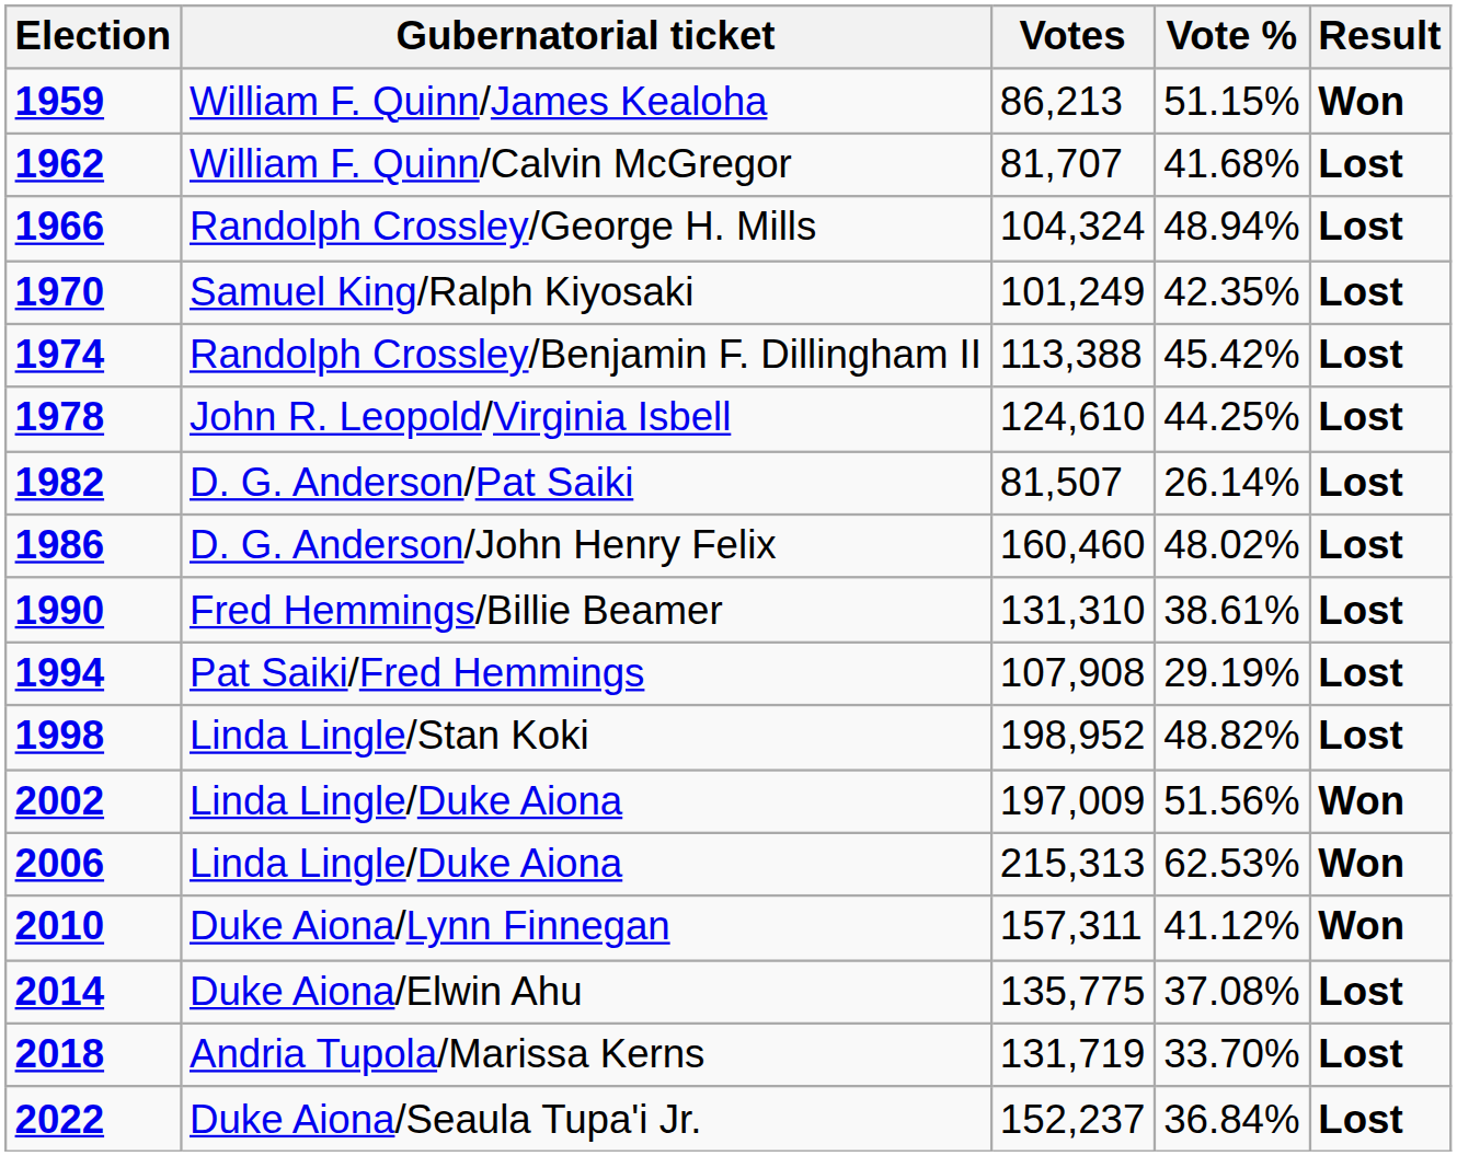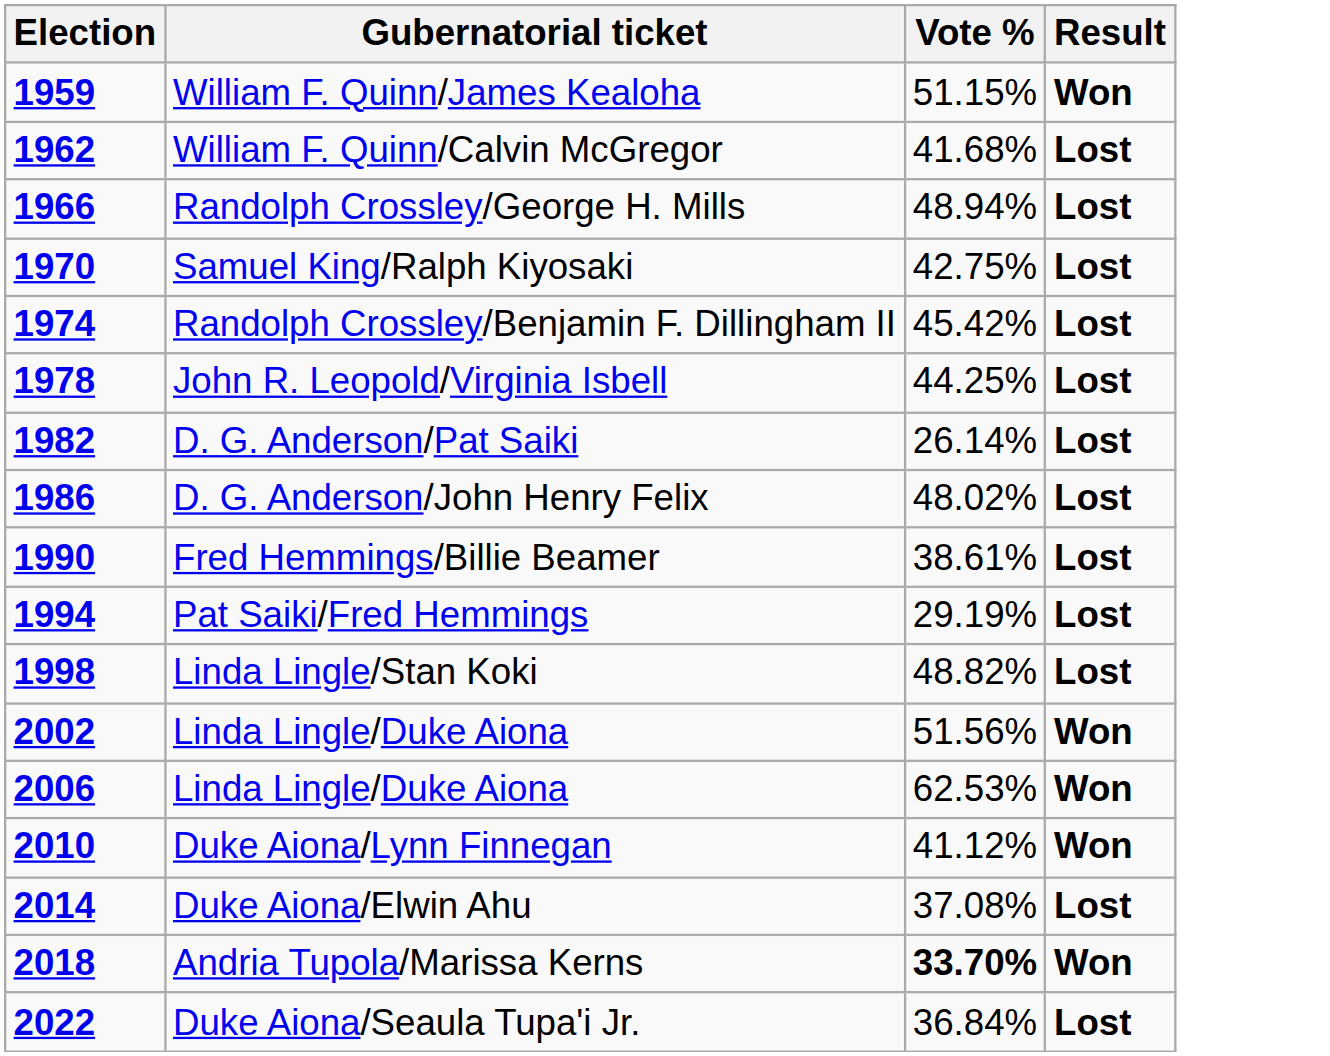- column: Votes | 86,213 | 81,707 | 104,324 | 101,249 | 113,388 | 124,610 | 81,507 | 160,460 | 131,310 | 107,908 | 198,952 | 197,009 | 215,313 | 157,311 | 135,775 | 131,719 | 152,237
Samuel King/Ralph Kiyosaki | Vote %: 42.35% -> 42.75%
Andria Tupola/Marissa Kerns | Vote %: normal -> bold
Andria Tupola/Marissa Kerns | Result: Lost -> Won
